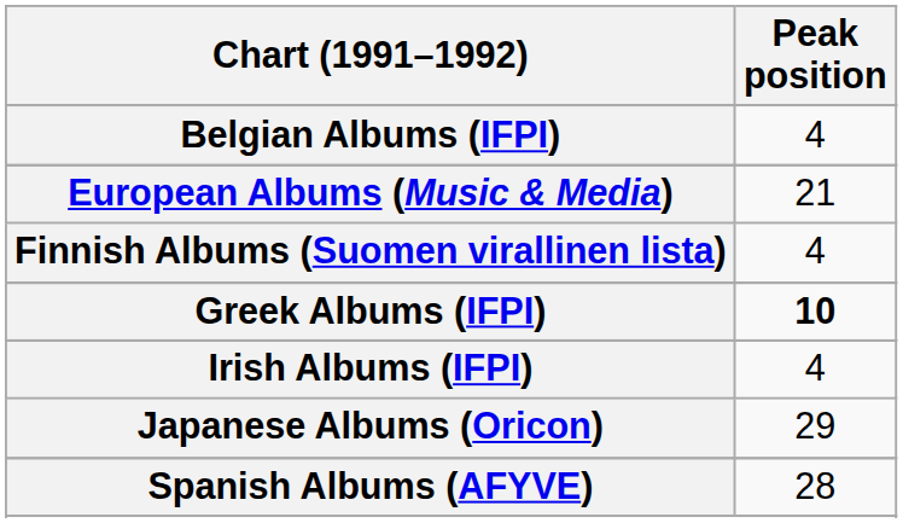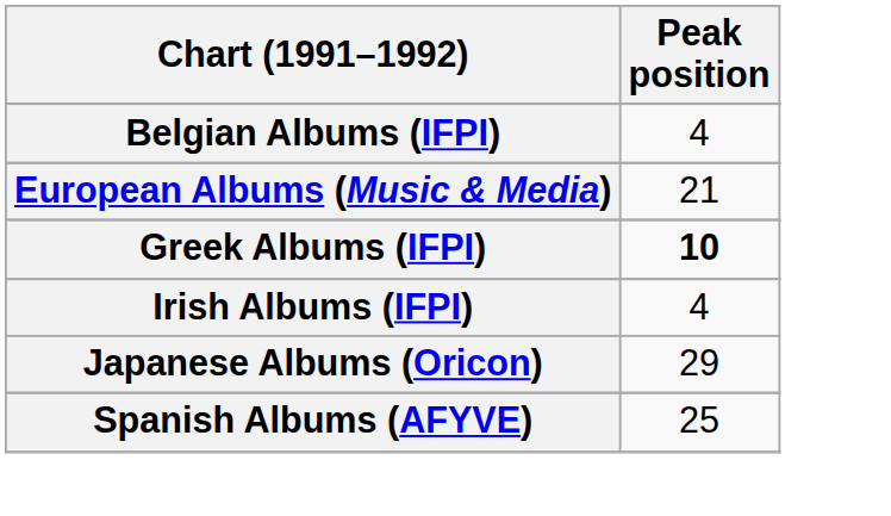- row: Finnish Albums (Suomen virallinen lista) | 4
Spanish Albums (AFYVE) | Peak position: 28 -> 25
